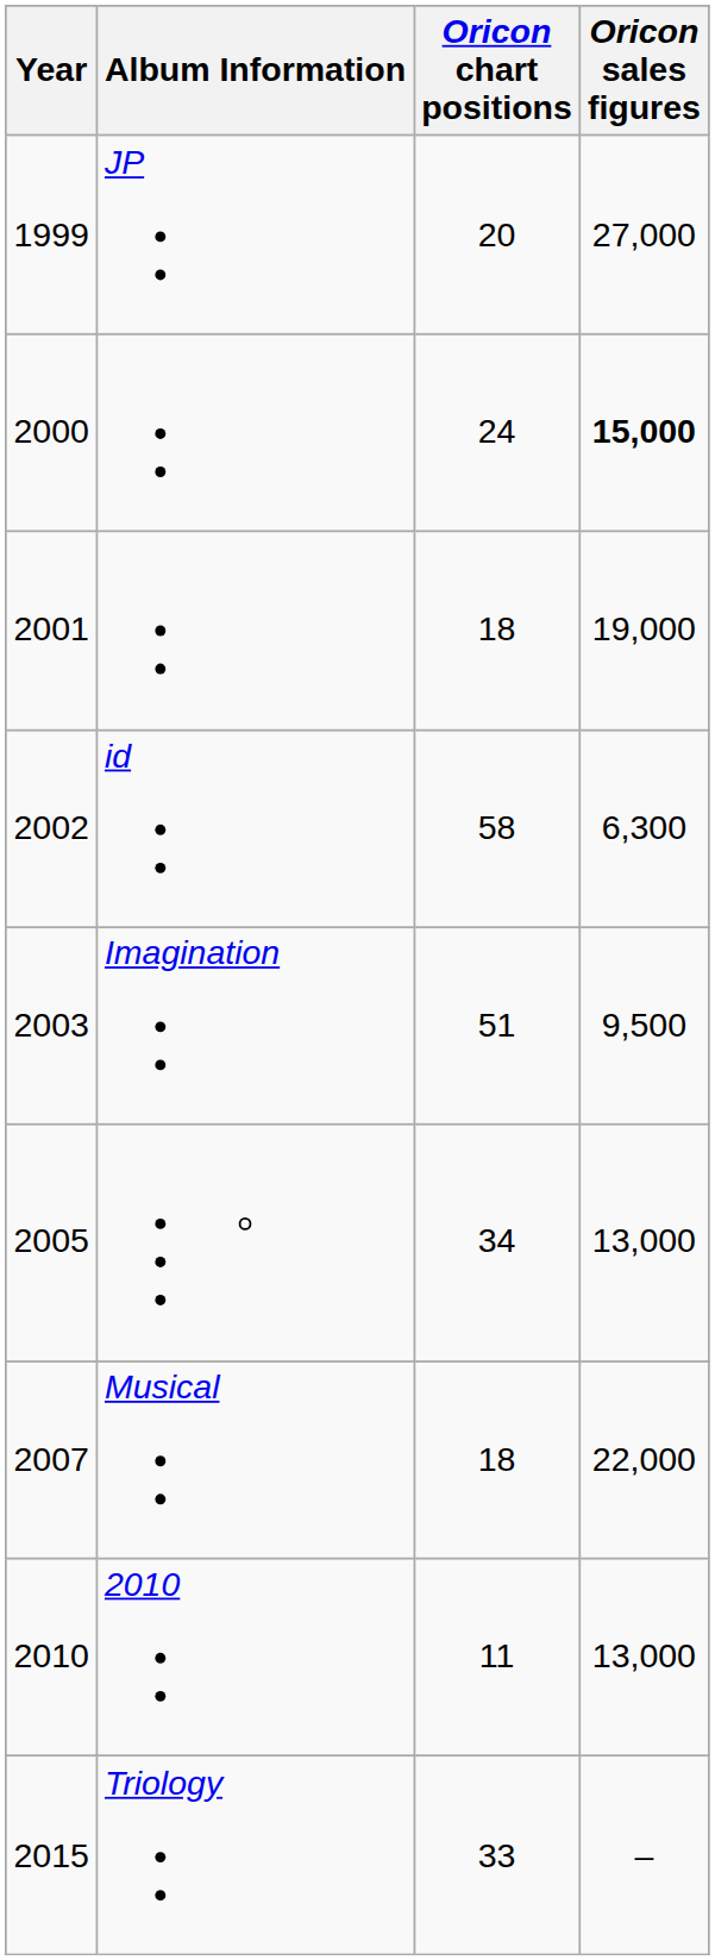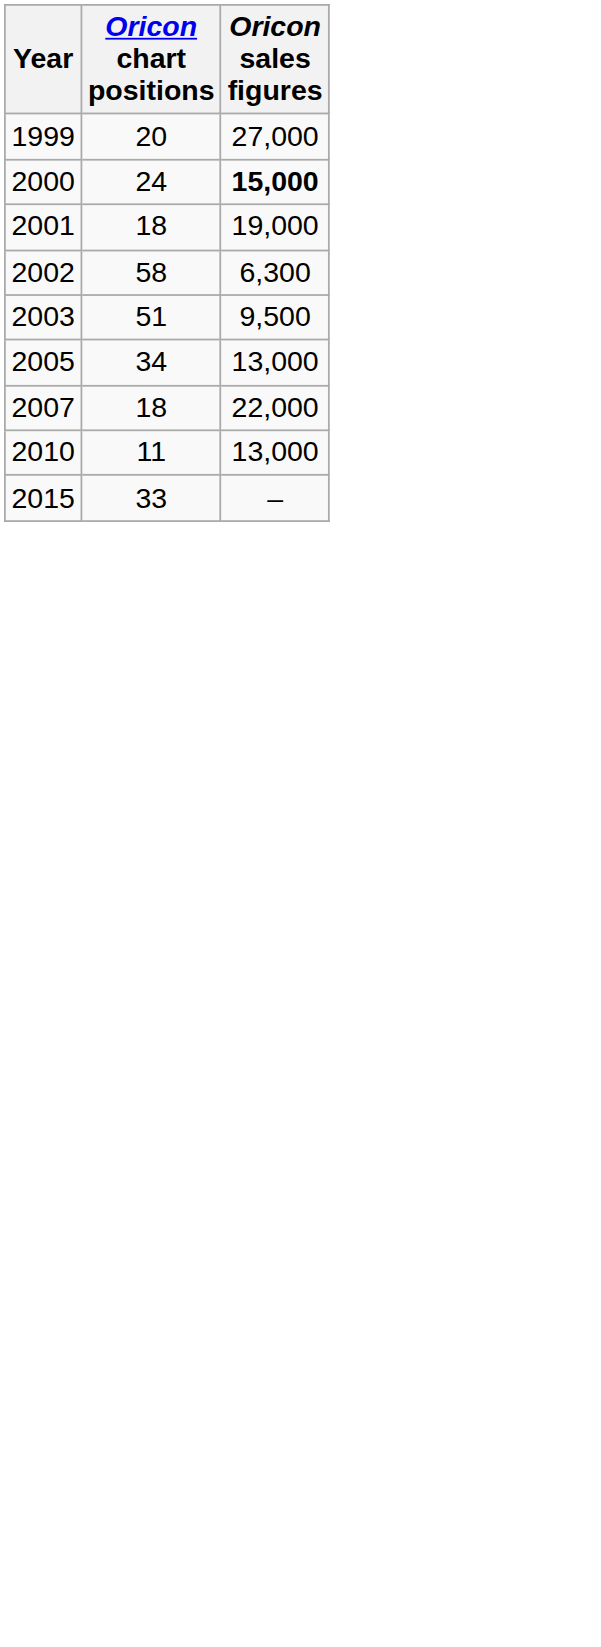- column: Album Information | JP | id | Imagination | Musical | 2010 | Triology
